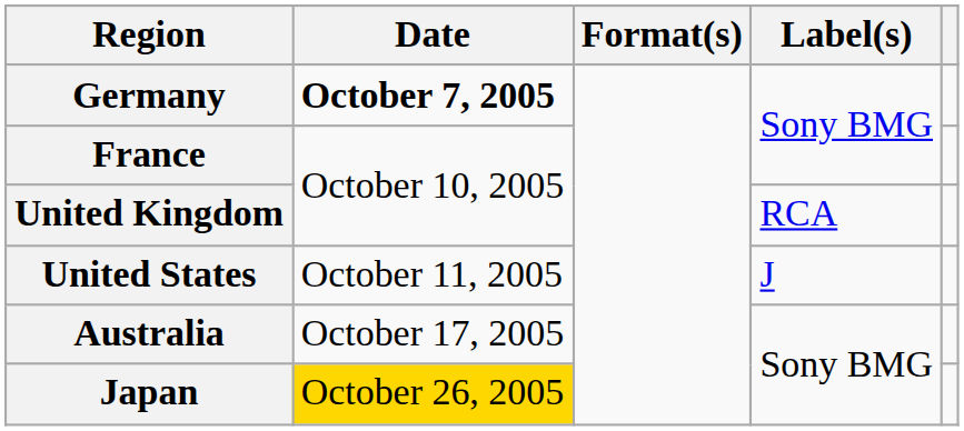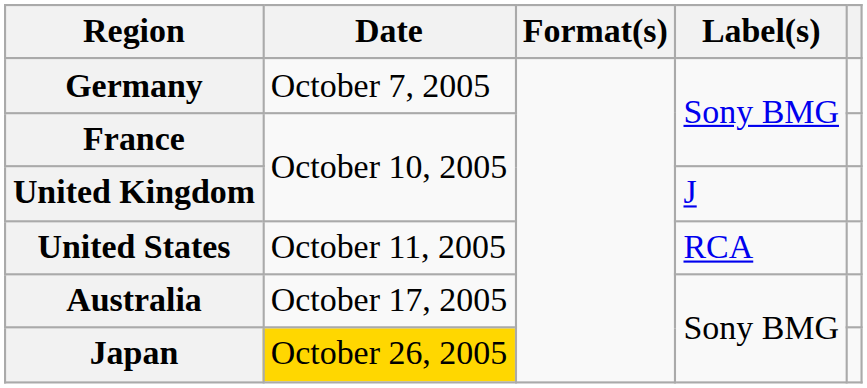Germany | Date: bold -> normal
United Kingdom | Label(s): RCA -> J
United States | Label(s): J -> RCA
